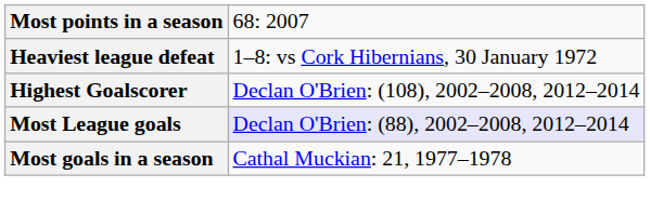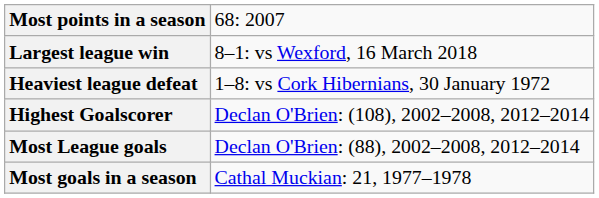+ row: Largest league win | 8–1: vs Wexford, 16 March 2018
Most League goals | column 2: lavender background -> no background
